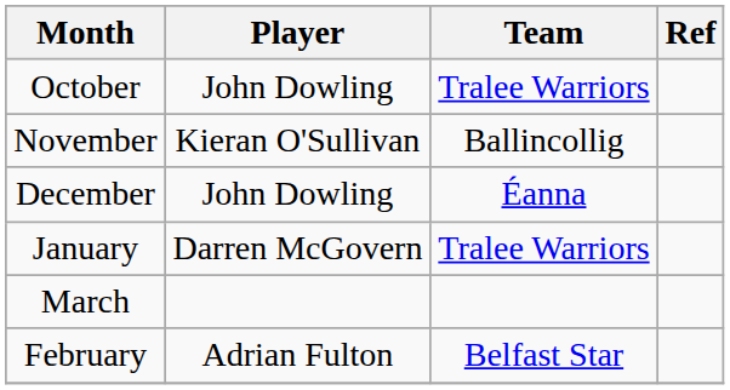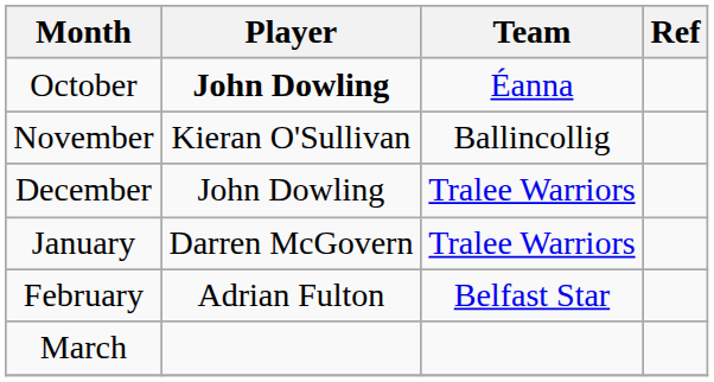October | Player: normal -> bold
October | Team: Tralee Warriors -> Éanna
December | Team: Éanna -> Tralee Warriors
rows swapped: February <-> March
